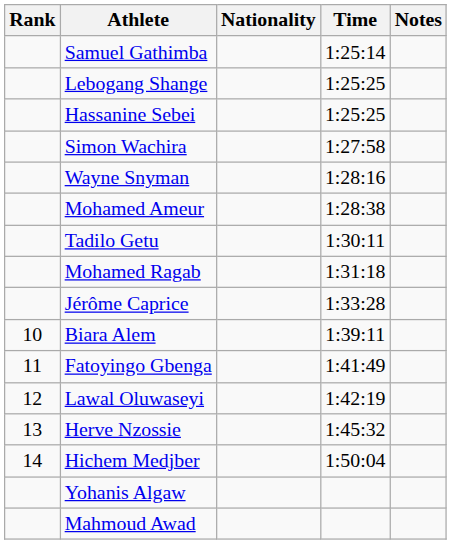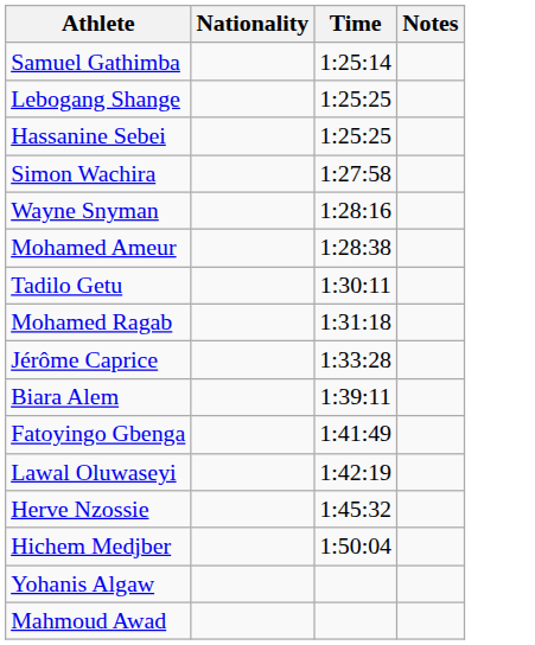- column: Rank | 10 | 11 | 12 | 13 | 14
